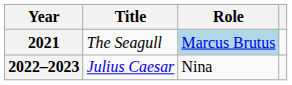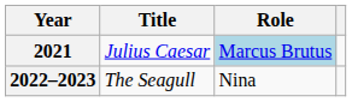2021 | Title: The Seagull -> Julius Caesar
2022–2023 | Title: Julius Caesar -> The Seagull
